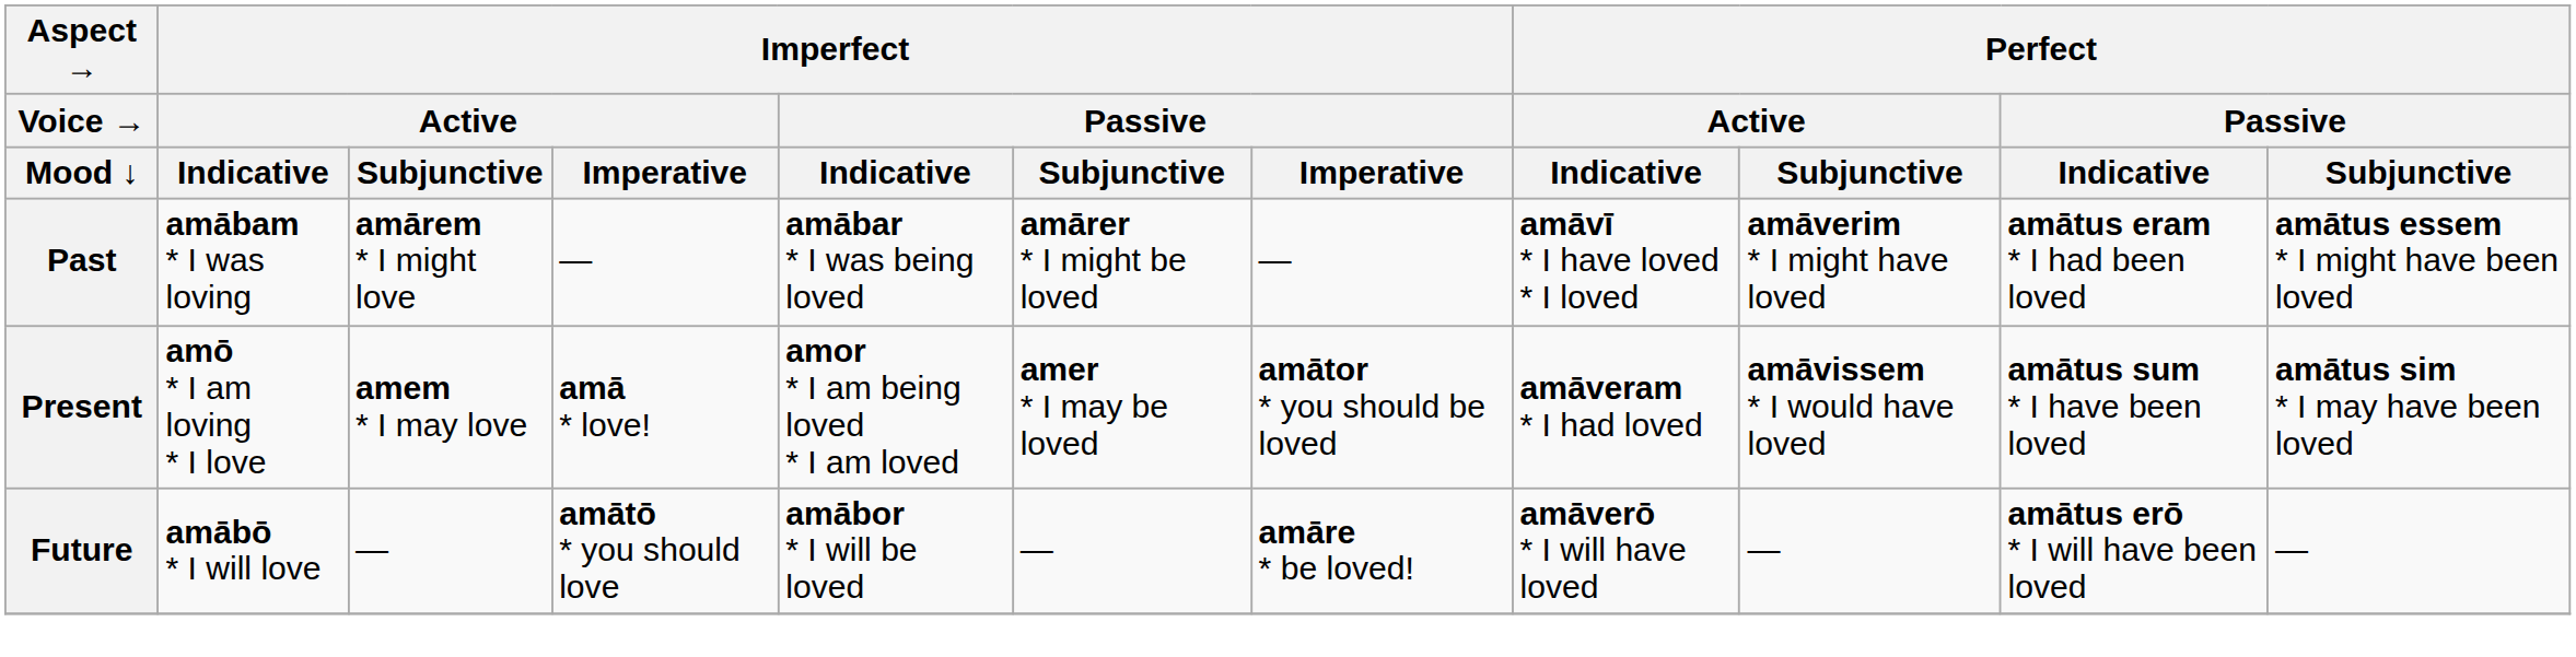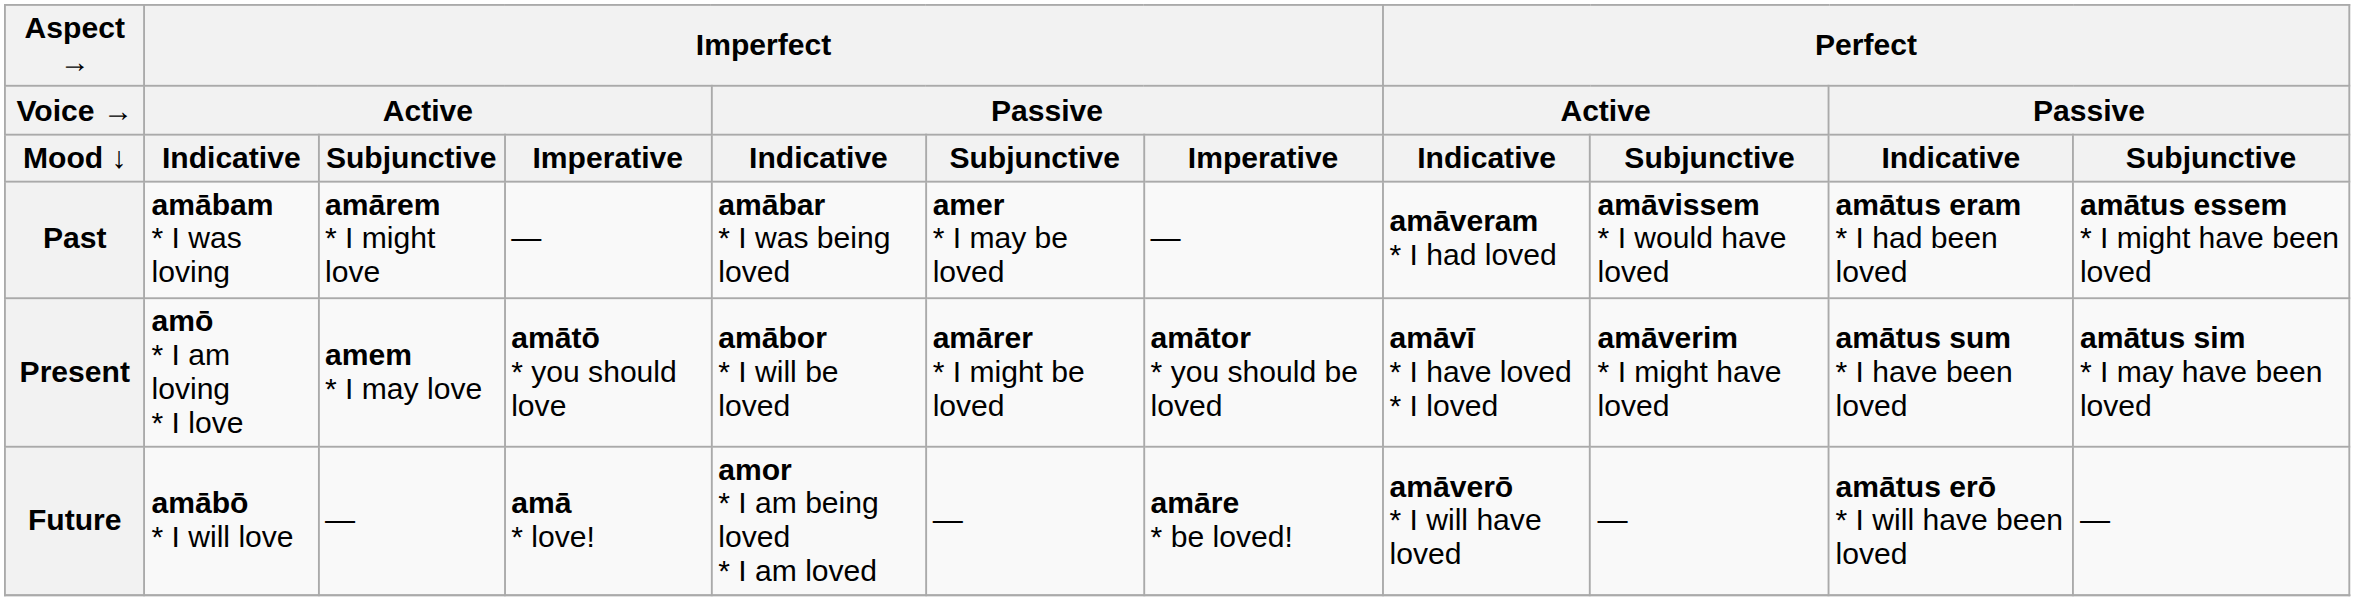Past | Imperfect / Passive / Subjunctive: amārer * I might be loved -> amer * I may be loved
Past | Perfect / Active / Indicative: amāvī * I have loved * I loved -> amāveram * I had loved
Past | Perfect / Active / Subjunctive: amāverim * I might have loved -> amāvissem * I would have loved
Present | Imperfect / Active / Imperative: amā * love! -> amātō * you should love
Present | Imperfect / Passive / Indicative: amor * I am being loved * I am loved -> amābor * I will be loved
Present | Imperfect / Passive / Subjunctive: amer * I may be loved -> amārer * I might be loved
Present | Perfect / Active / Indicative: amāveram * I had loved -> amāvī * I have loved * I loved
Present | Perfect / Active / Subjunctive: amāvissem * I would have loved -> amāverim * I might have loved
Future | Imperfect / Active / Imperative: amātō * you should love -> amā * love!
Future | Imperfect / Passive / Indicative: amābor * I will be loved -> amor * I am being loved * I am loved
